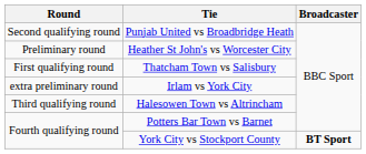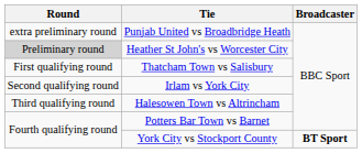Punjab United vs Broadbridge Heath | Round: Second qualifying round -> extra preliminary round
Heather St John's vs Worcester City | Round: no background -> lightgrey background
Irlam vs York City | Round: extra preliminary round -> Second qualifying round
